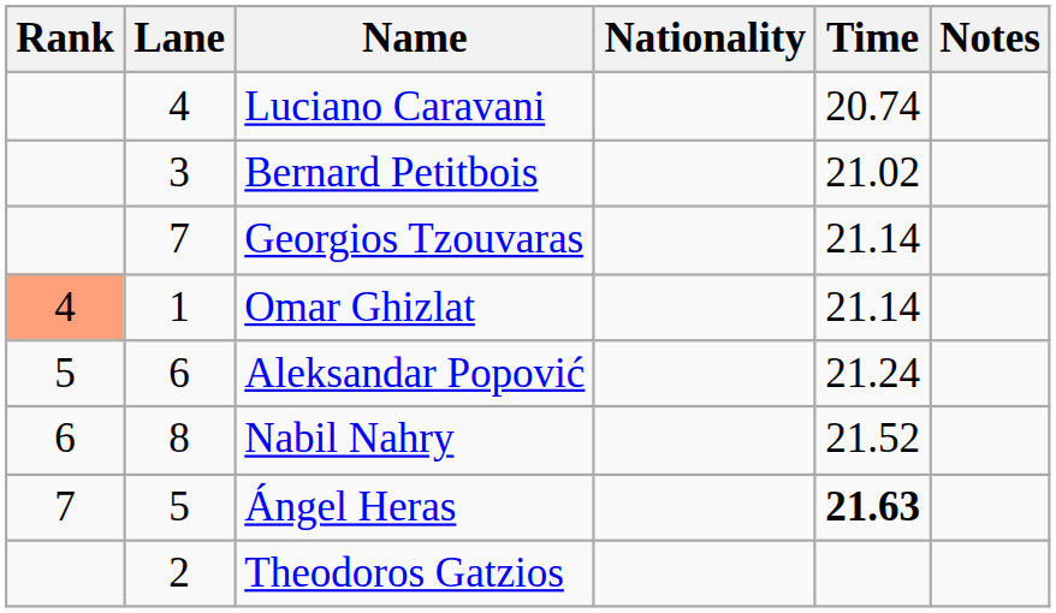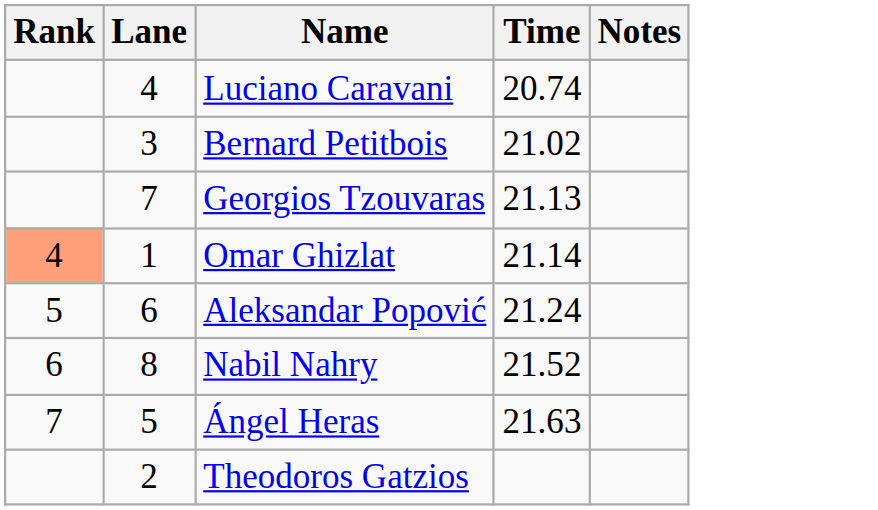- column: Nationality
Georgios Tzouvaras | Time: 21.14 -> 21.13
Ángel Heras | Time: bold -> normal
